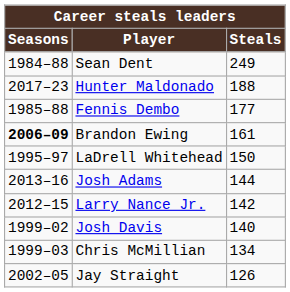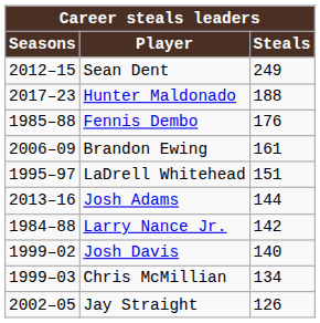Sean Dent | Seasons: 1984–88 -> 2012–15
Fennis Dembo | Steals: 177 -> 176
Brandon Ewing | Seasons: bold -> normal
LaDrell Whitehead | Steals: 150 -> 151
Larry Nance Jr. | Seasons: 2012–15 -> 1984–88
